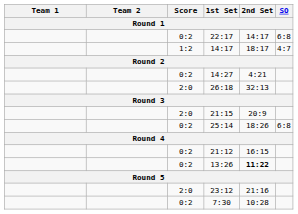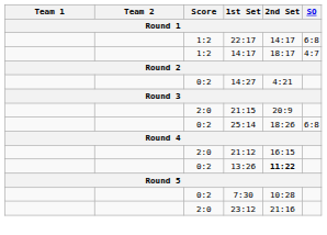22:17 | Score: 0:2 -> 1:2
- row: 2:0 | 26:18 | 32:13
21:12 | Score: 0:2 -> 2:0
rows swapped: 7:30 <-> 23:12
